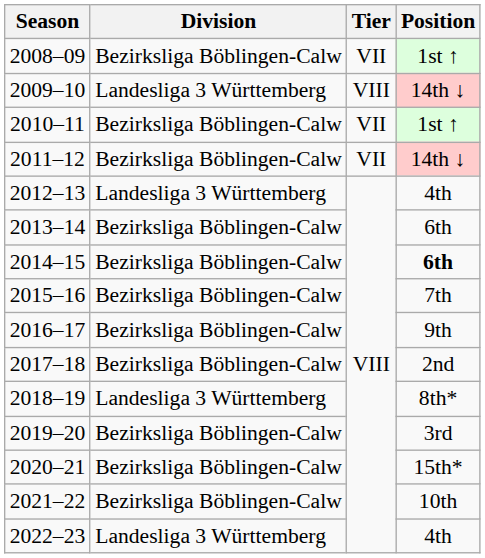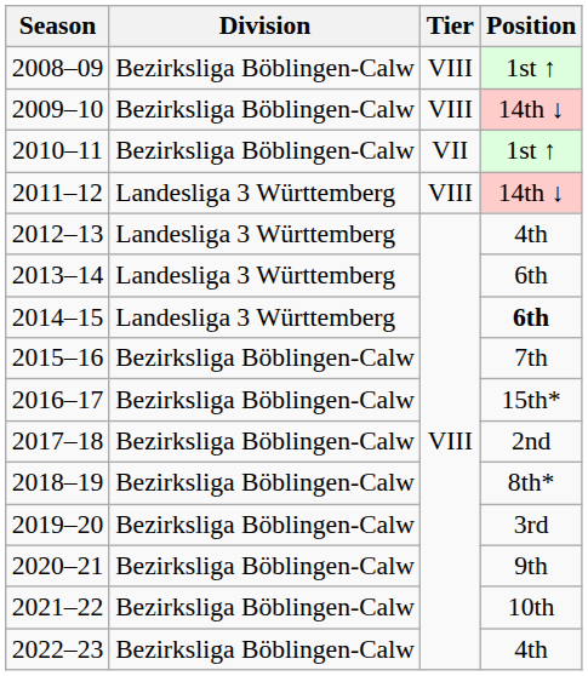2008–09 | Tier: VII -> VIII
2009–10 | Division: Landesliga 3 Württemberg -> Bezirksliga Böblingen-Calw
2011–12 | Division: Bezirksliga Böblingen-Calw -> Landesliga 3 Württemberg
2011–12 | Tier: VII -> VIII
2013–14 | Division: Bezirksliga Böblingen-Calw -> Landesliga 3 Württemberg
2014–15 | Division: Bezirksliga Böblingen-Calw -> Landesliga 3 Württemberg
2016–17 | Position: 9th -> 15th*
2018–19 | Division: Landesliga 3 Württemberg -> Bezirksliga Böblingen-Calw
2020–21 | Position: 15th* -> 9th
2022–23 | Division: Landesliga 3 Württemberg -> Bezirksliga Böblingen-Calw
